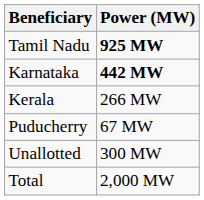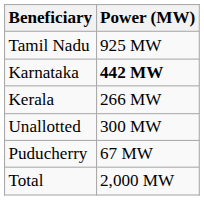Tamil Nadu | Power (MW): bold -> normal
rows swapped: Puducherry <-> Unallotted
